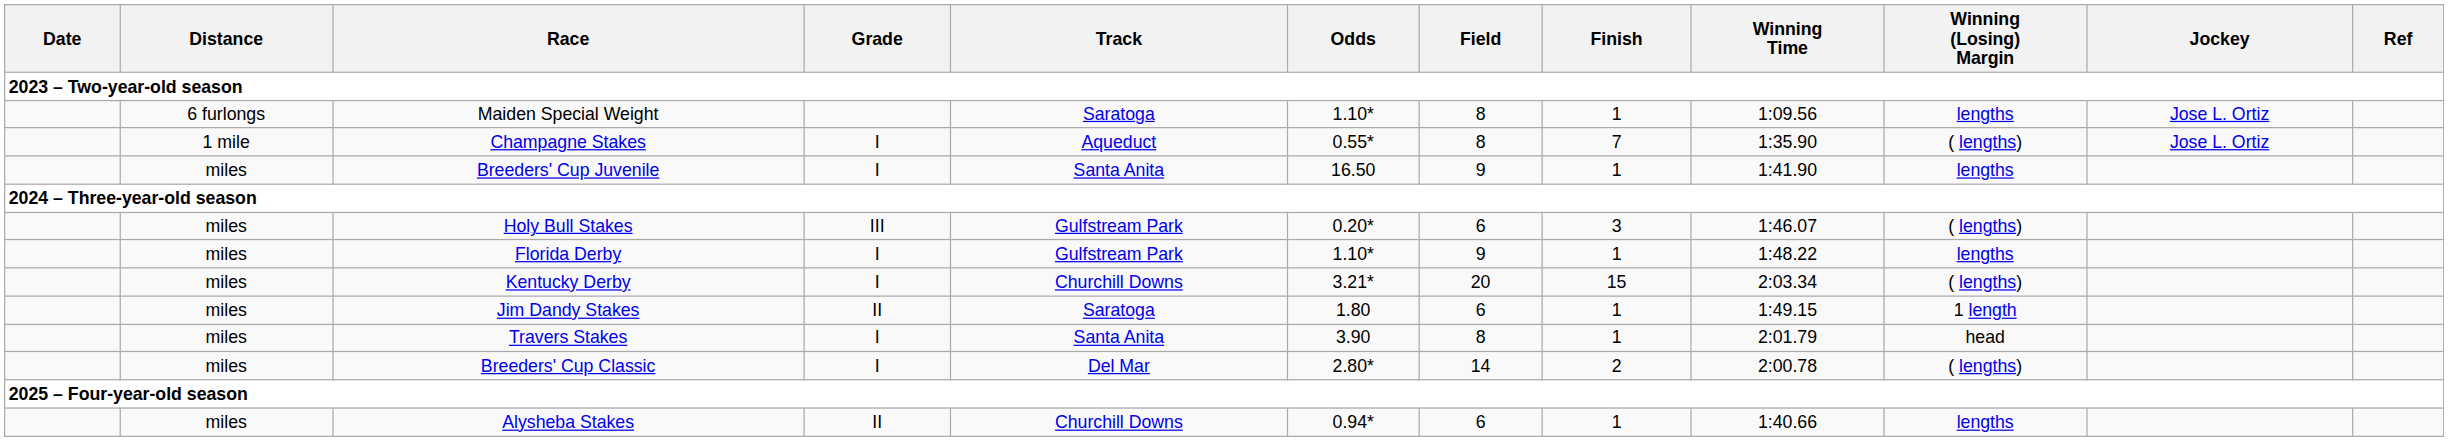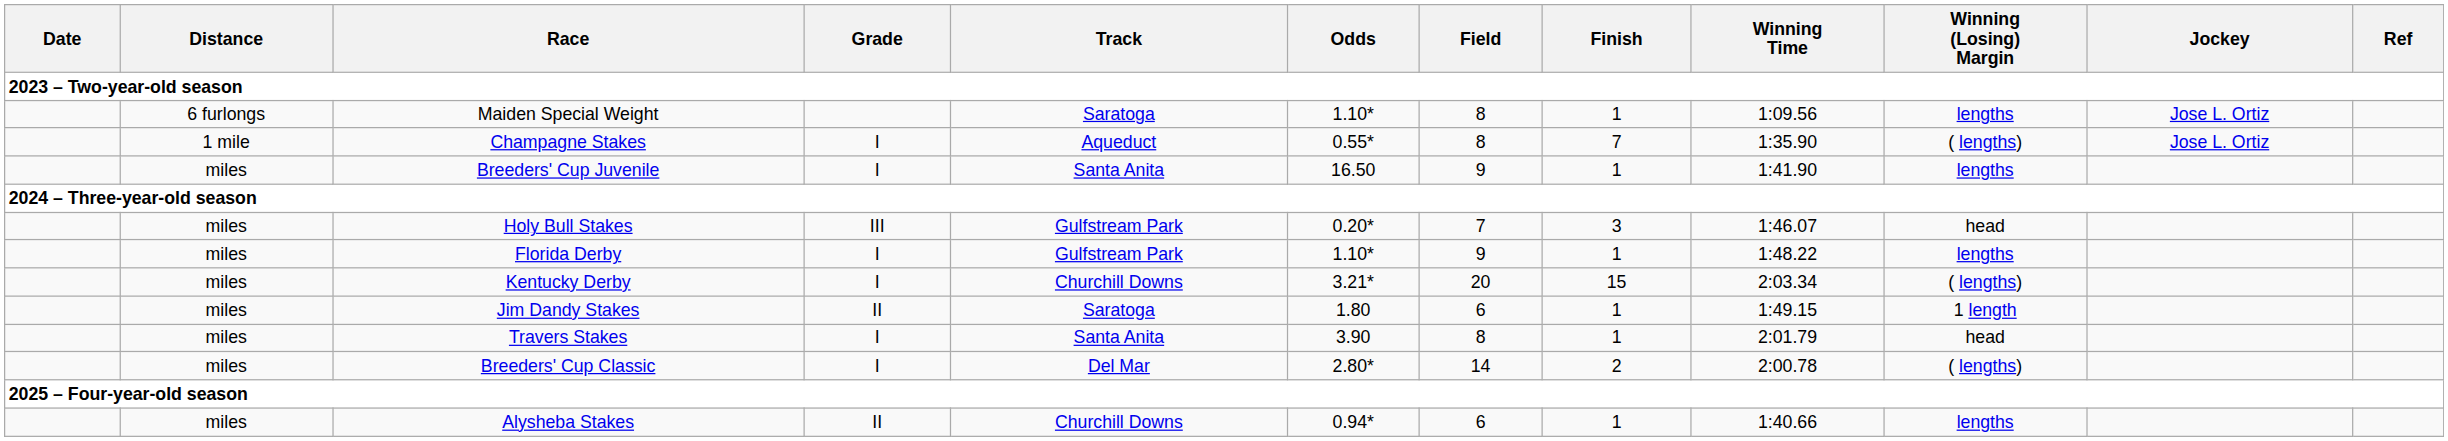Holy Bull Stakes | Field: 6 -> 7
Holy Bull Stakes | Winning (Losing) Margin: ( lengths) -> head
